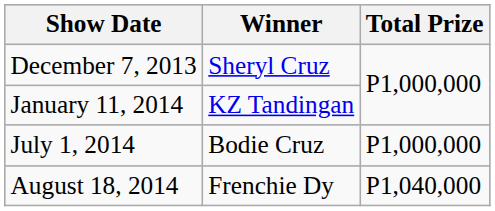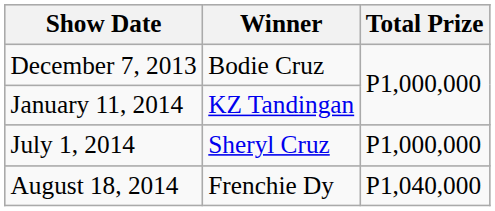December 7, 2013 | Winner: Sheryl Cruz -> Bodie Cruz
July 1, 2014 | Winner: Bodie Cruz -> Sheryl Cruz
